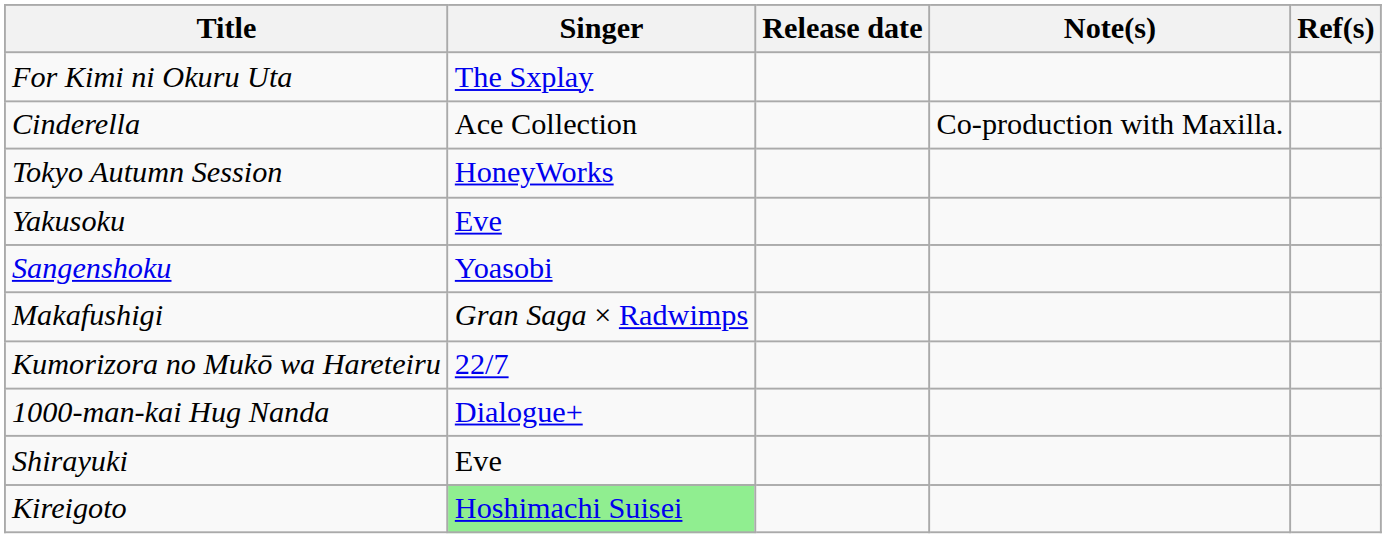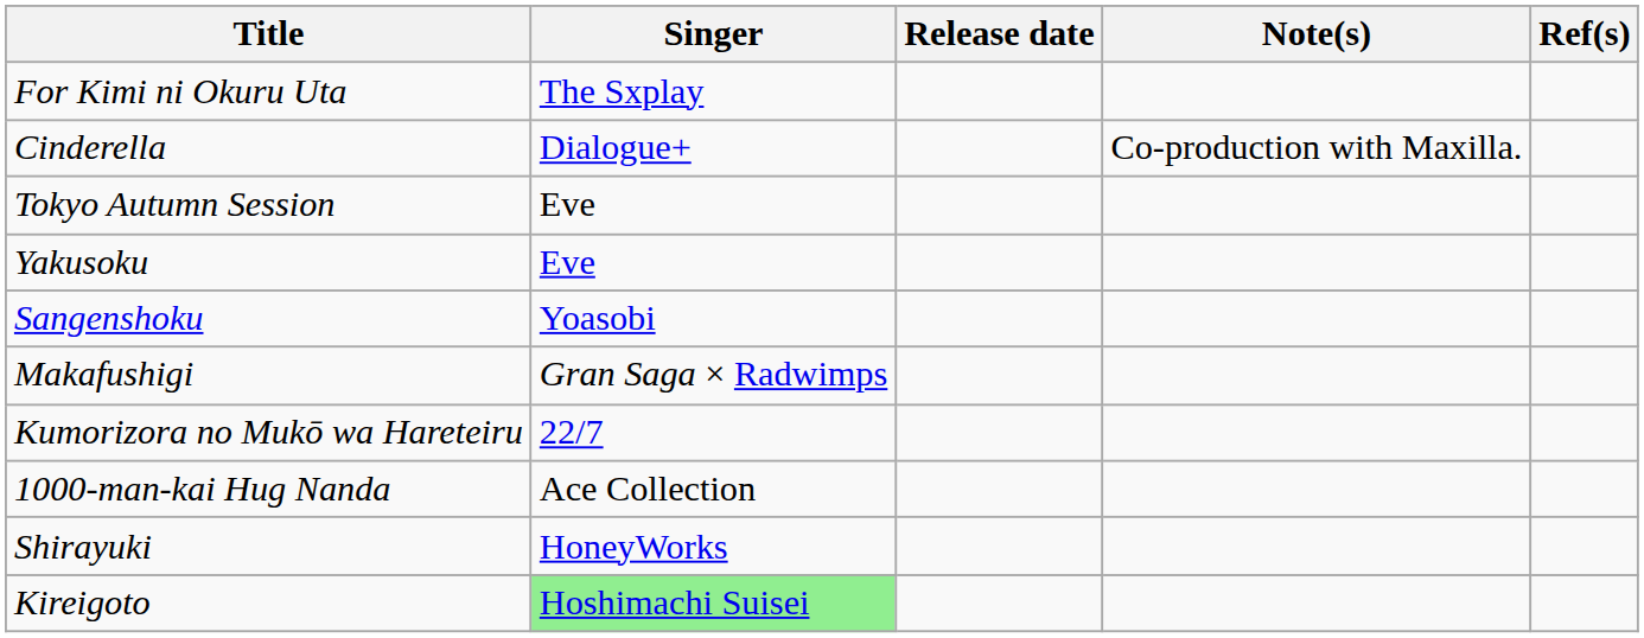Cinderella | Singer: Ace Collection -> Dialogue+
Tokyo Autumn Session | Singer: HoneyWorks -> Eve
1000-man-kai Hug Nanda | Singer: Dialogue+ -> Ace Collection
Shirayuki | Singer: Eve -> HoneyWorks
